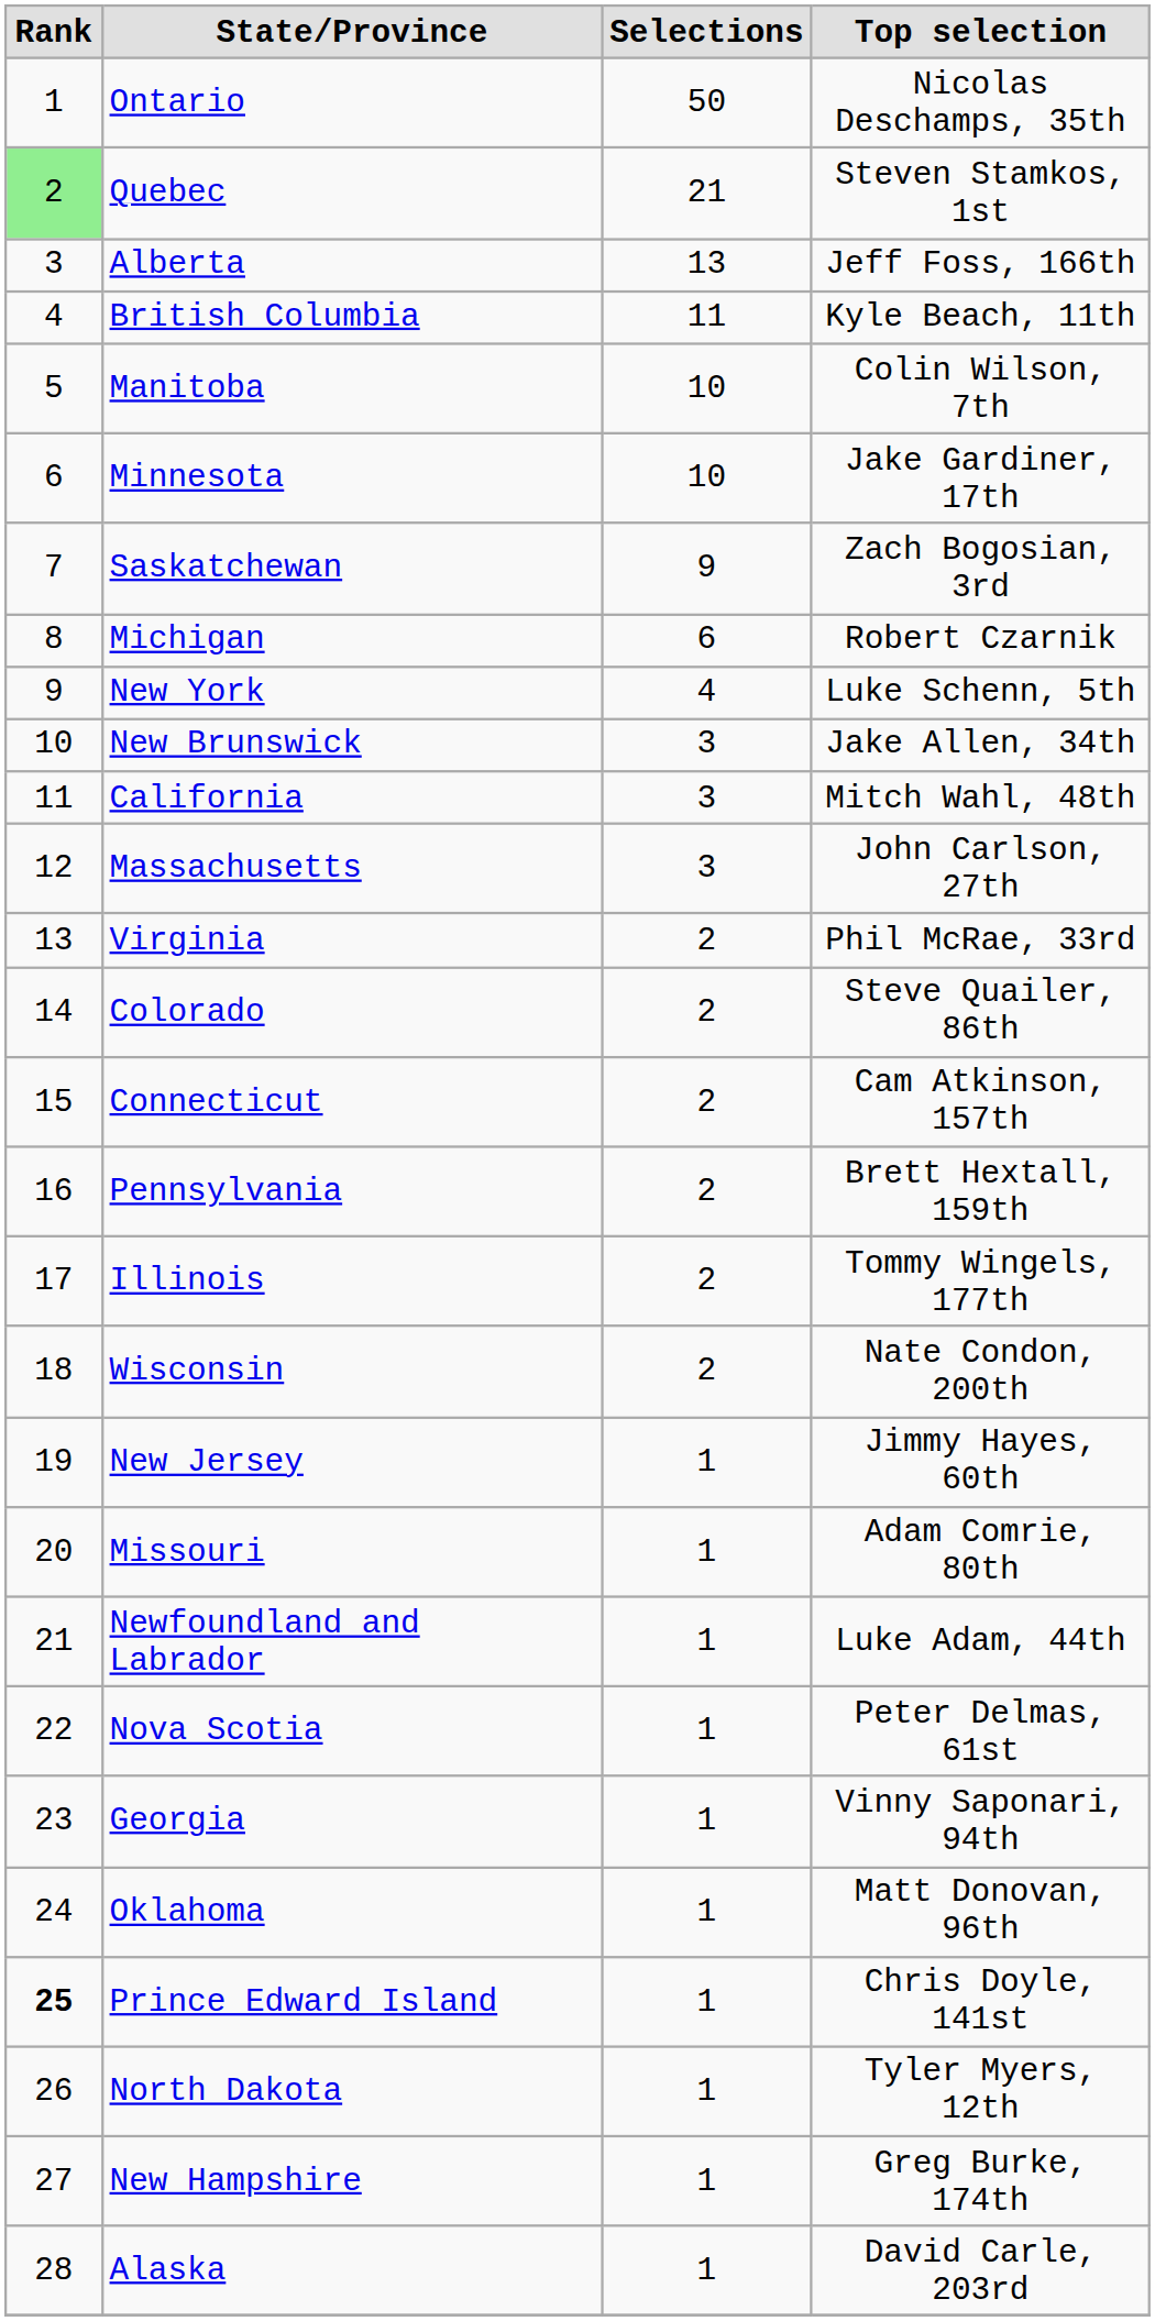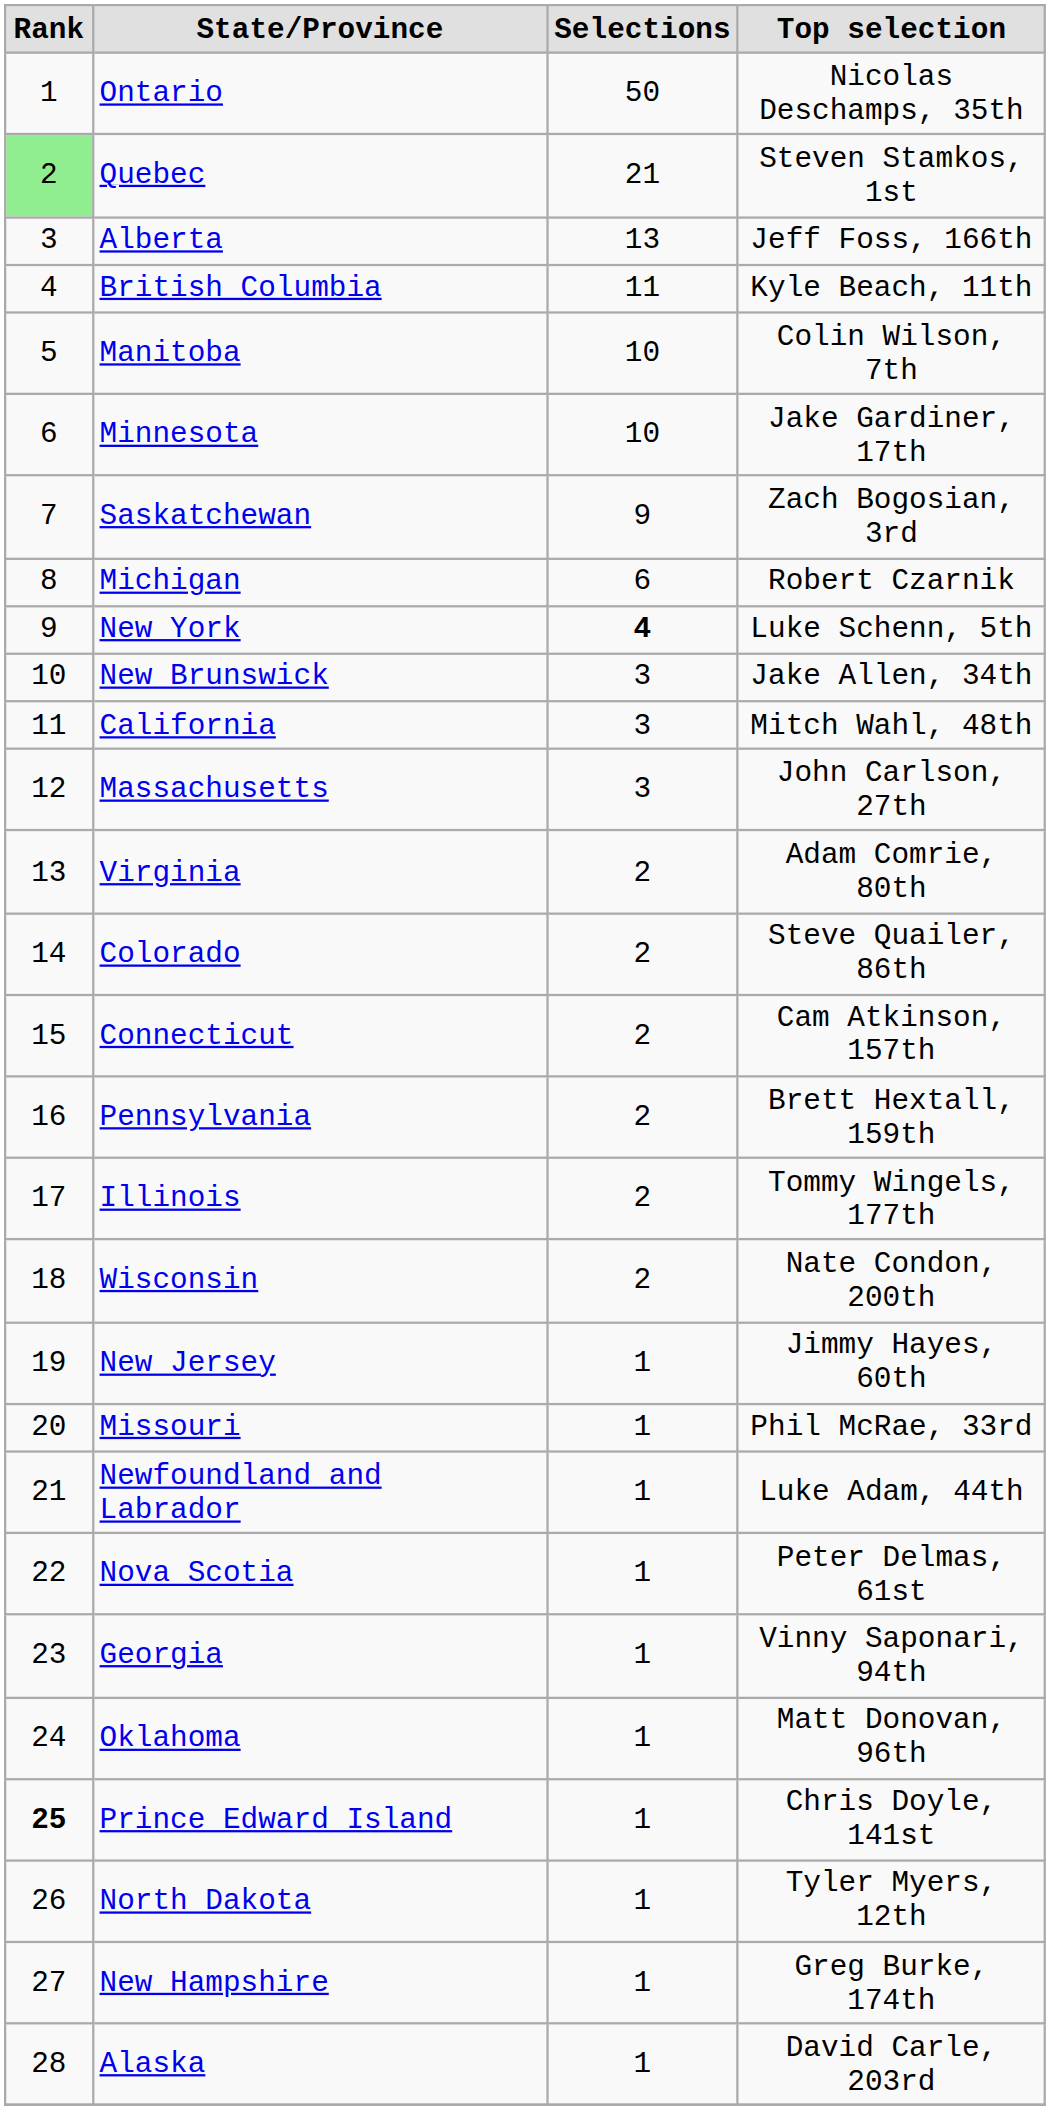New York | Selections: normal -> bold
Virginia | Top selection: Phil McRae, 33rd -> Adam Comrie, 80th
Missouri | Top selection: Adam Comrie, 80th -> Phil McRae, 33rd
